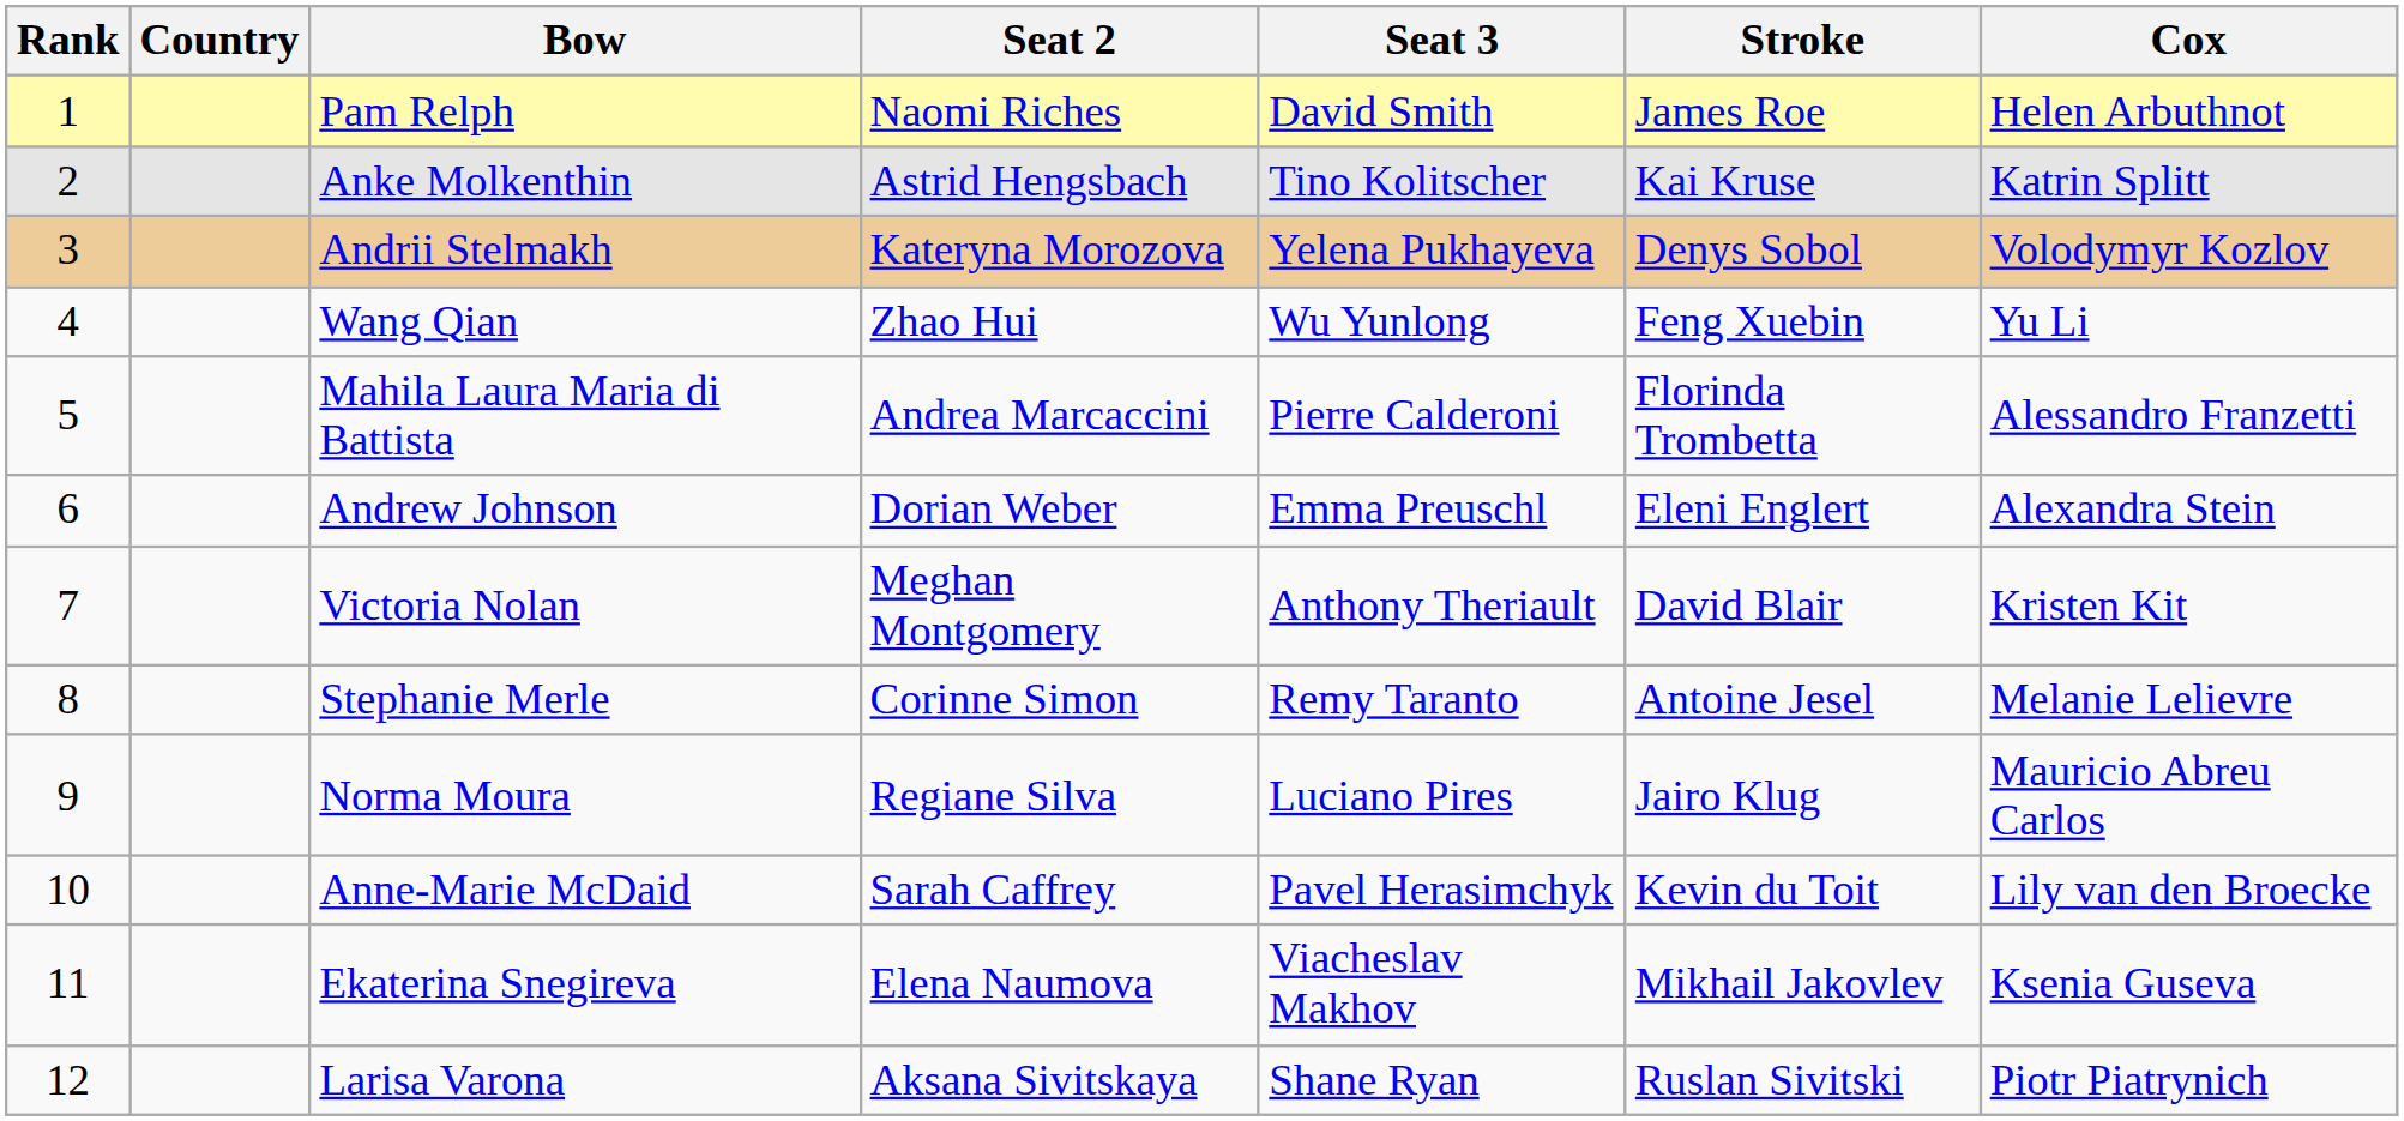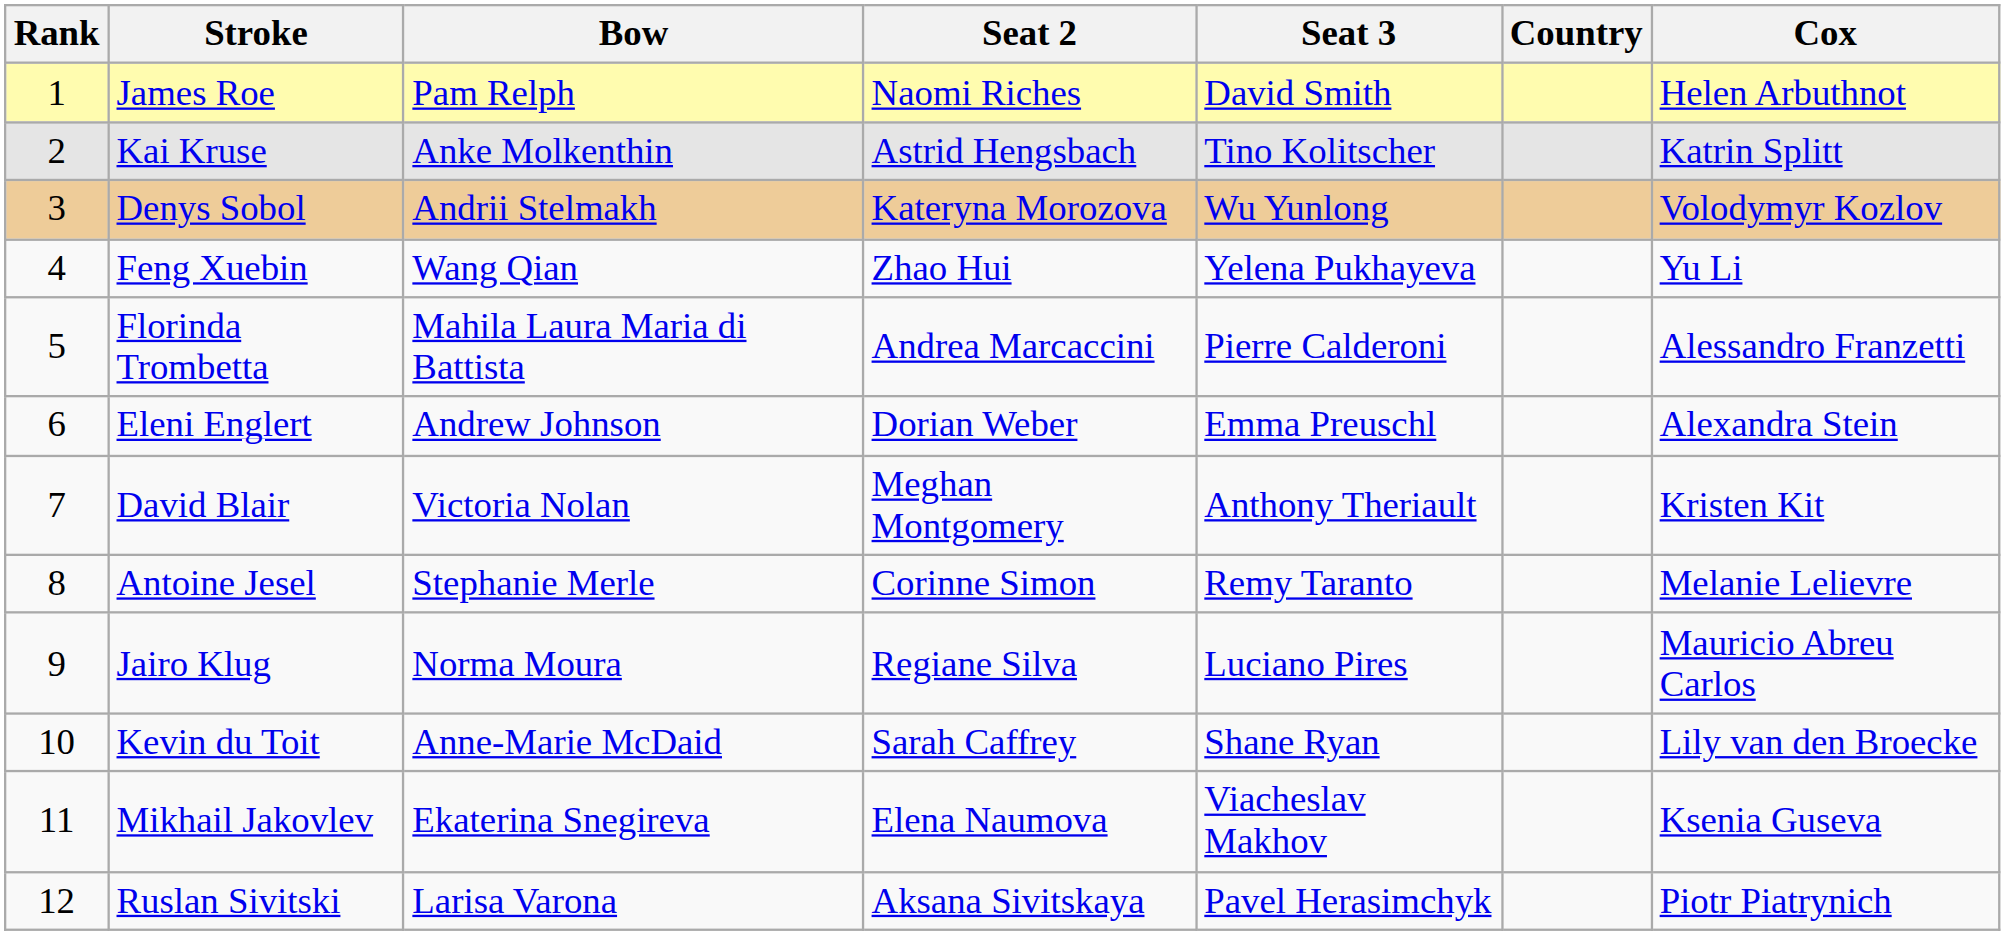columns swapped: Country <-> Stroke
Andrii Stelmakh | Seat 3: Yelena Pukhayeva -> Wu Yunlong
Wang Qian | Seat 3: Wu Yunlong -> Yelena Pukhayeva
Anne-Marie McDaid | Seat 3: Pavel Herasimchyk -> Shane Ryan
Larisa Varona | Seat 3: Shane Ryan -> Pavel Herasimchyk
